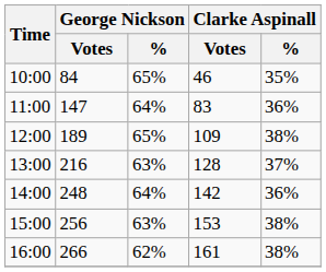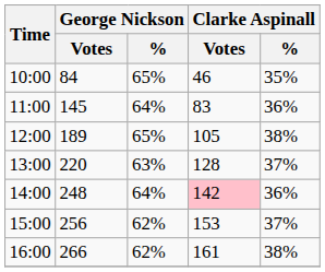11:00 | George Nickson / Votes: 147 -> 145
12:00 | Clarke Aspinall / Votes: 109 -> 105
13:00 | George Nickson / Votes: 216 -> 220
14:00 | Clarke Aspinall / Votes: no background -> pink background
15:00 | George Nickson / %: 63% -> 62%
15:00 | Clarke Aspinall / %: 38% -> 37%
